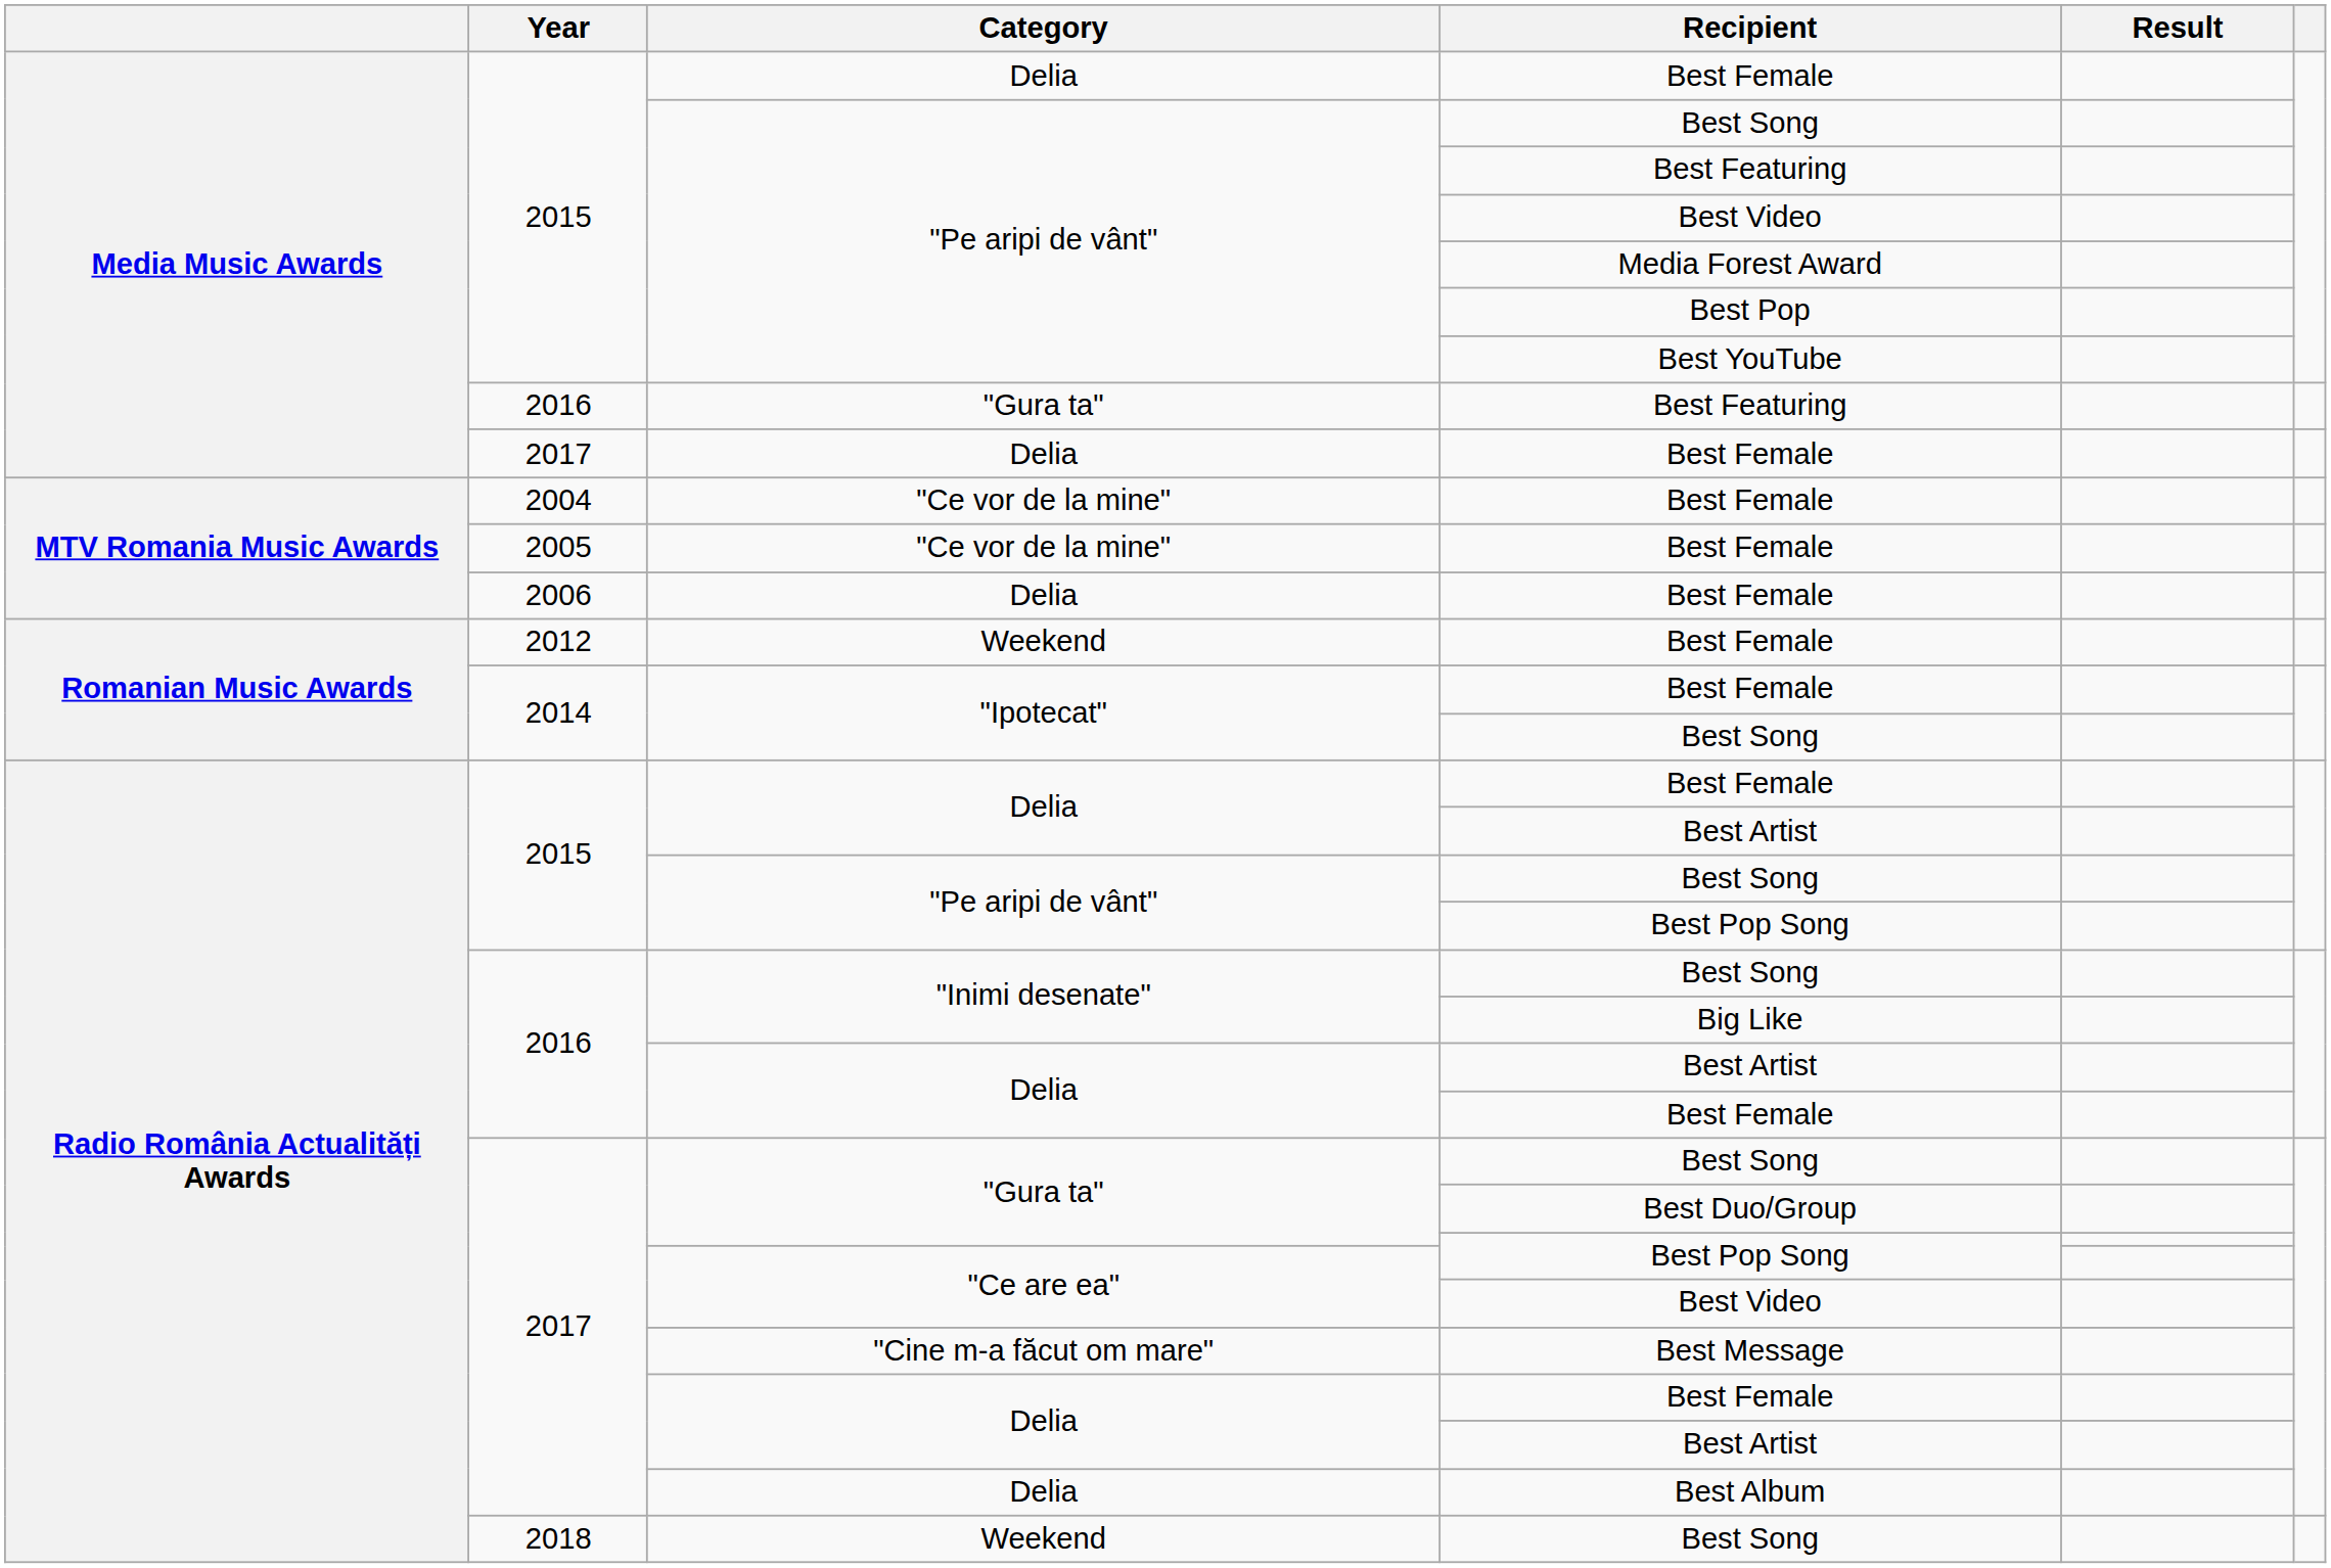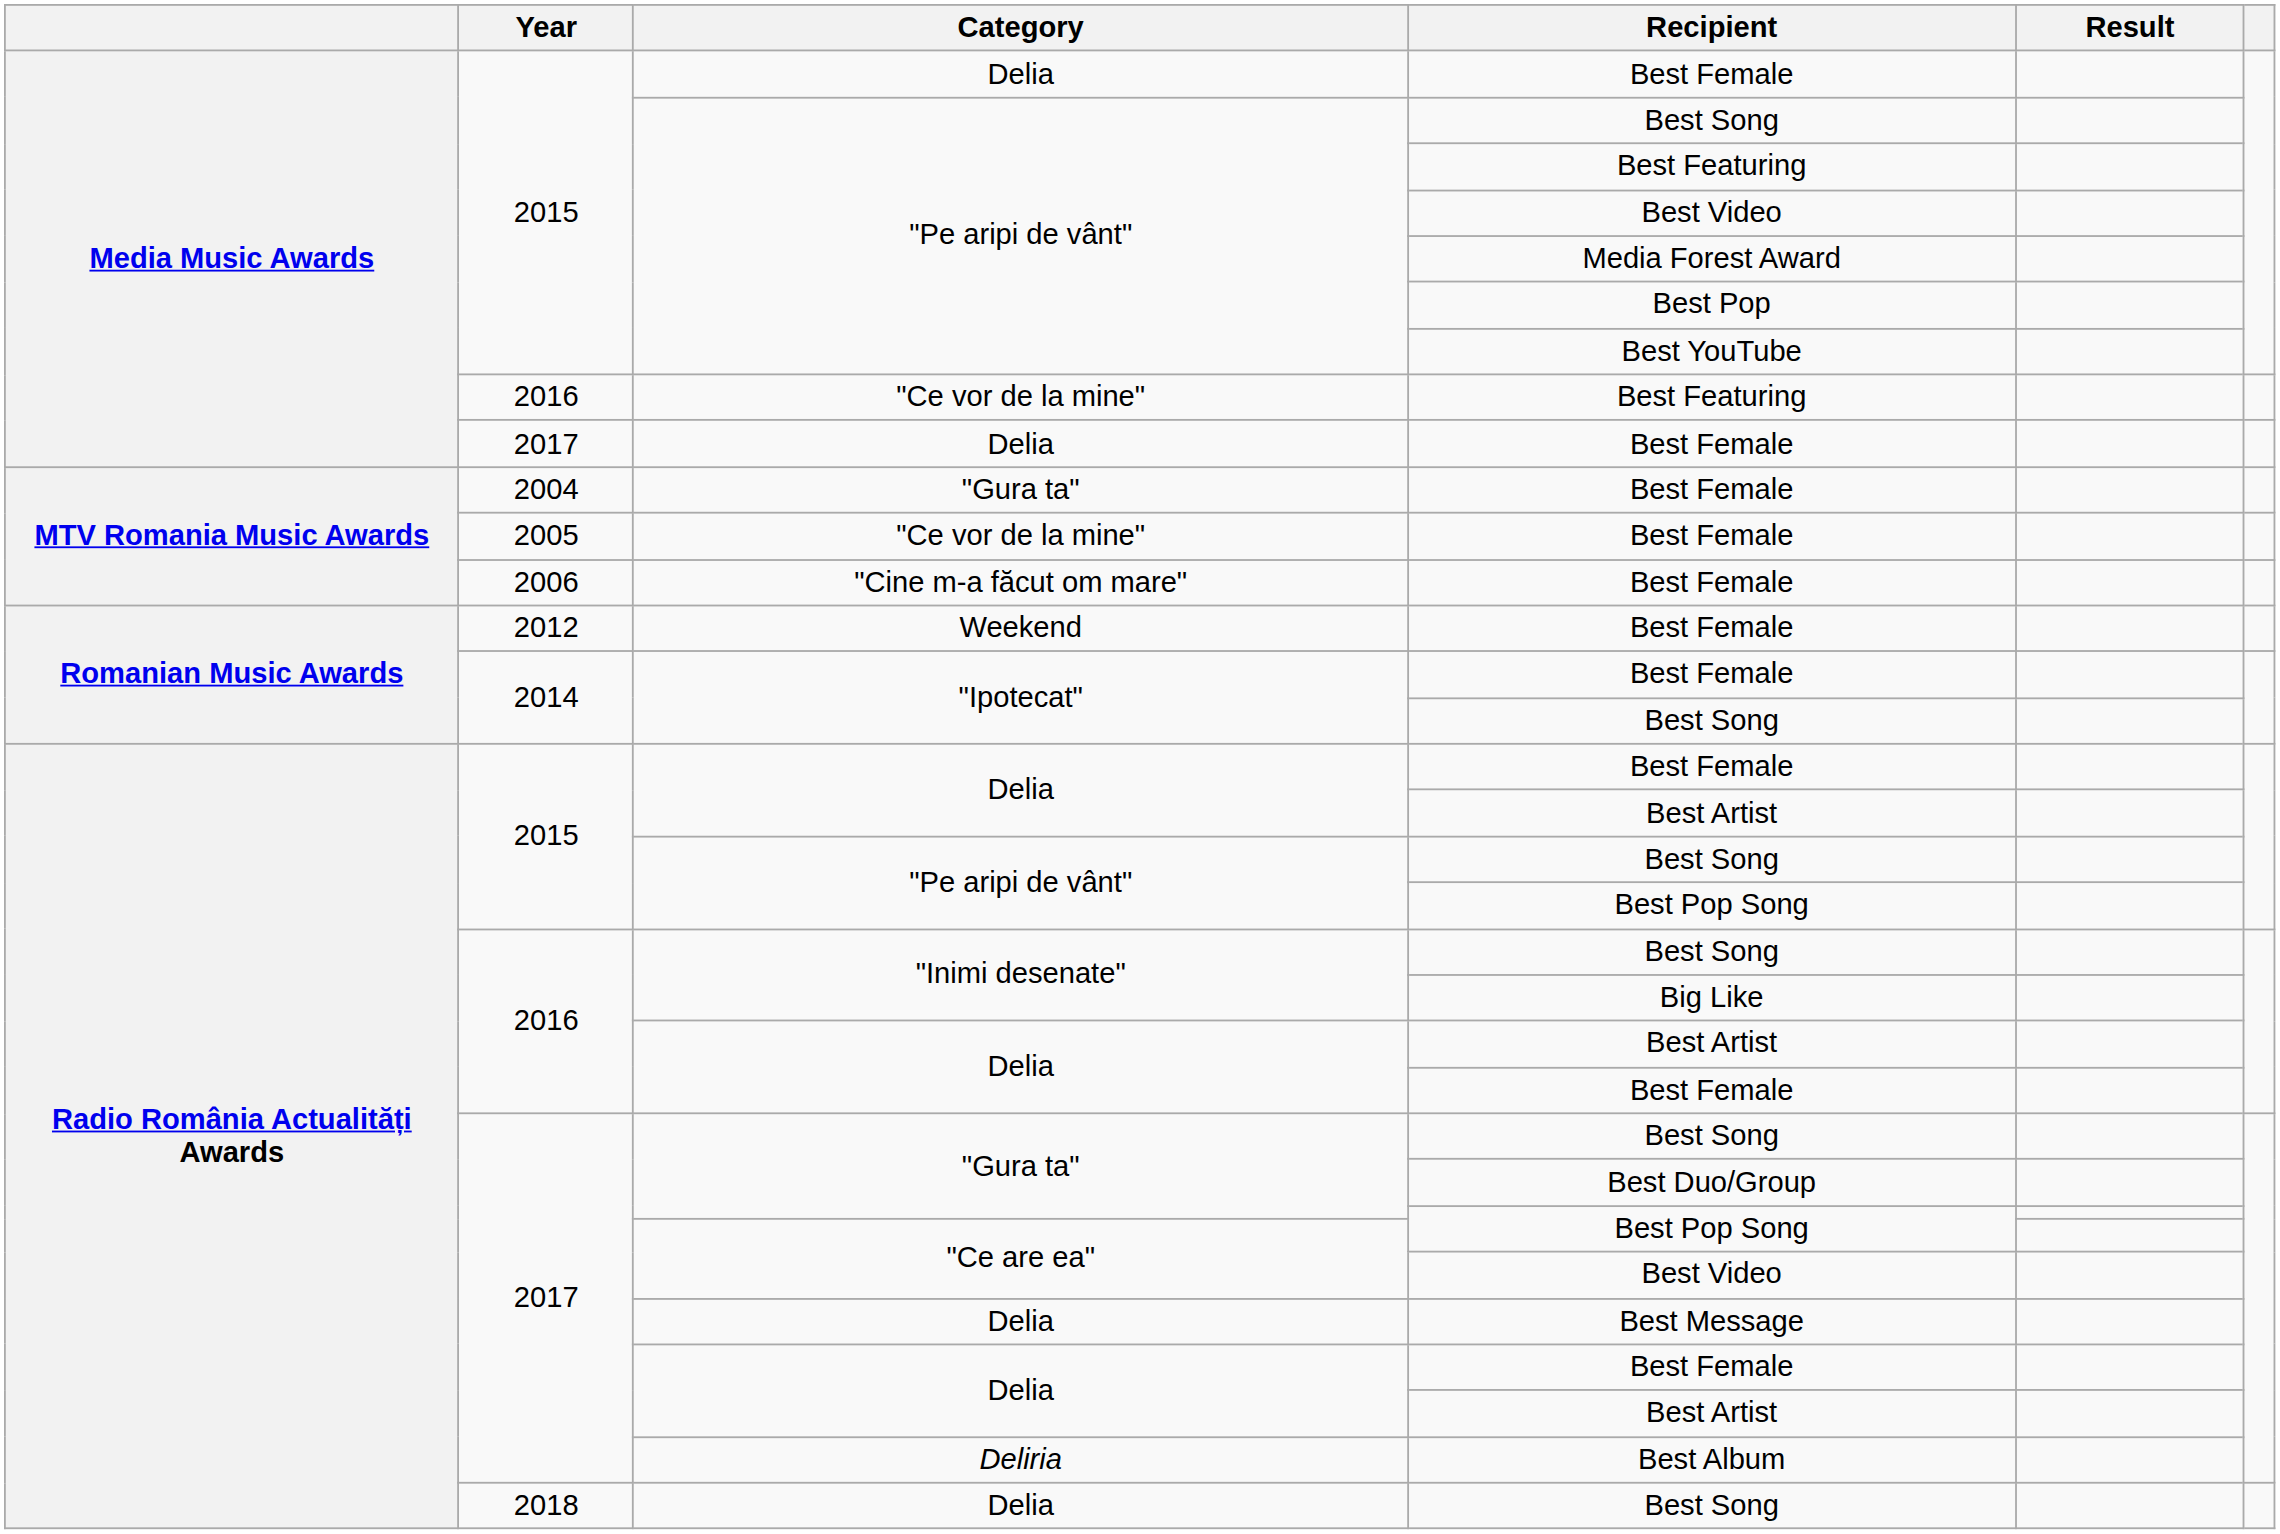2016 / Best Featuring | Category: "Gura ta" -> "Ce vor de la mine"
2004 / Best Female | Category: "Ce vor de la mine" -> "Gura ta"
2006 / Best Female | Category: Delia -> "Cine m-a făcut om mare"
Best Message | Category: "Cine m-a făcut om mare" -> Delia
Best Album | Category: Delia -> Deliria
2018 / Best Song | Category: Weekend -> Delia
